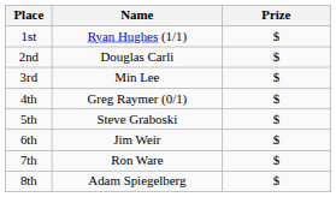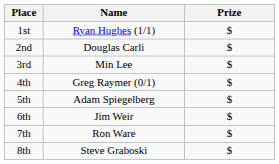5th | Name: Steve Graboski -> Adam Spiegelberg
8th | Name: Adam Spiegelberg -> Steve Graboski
